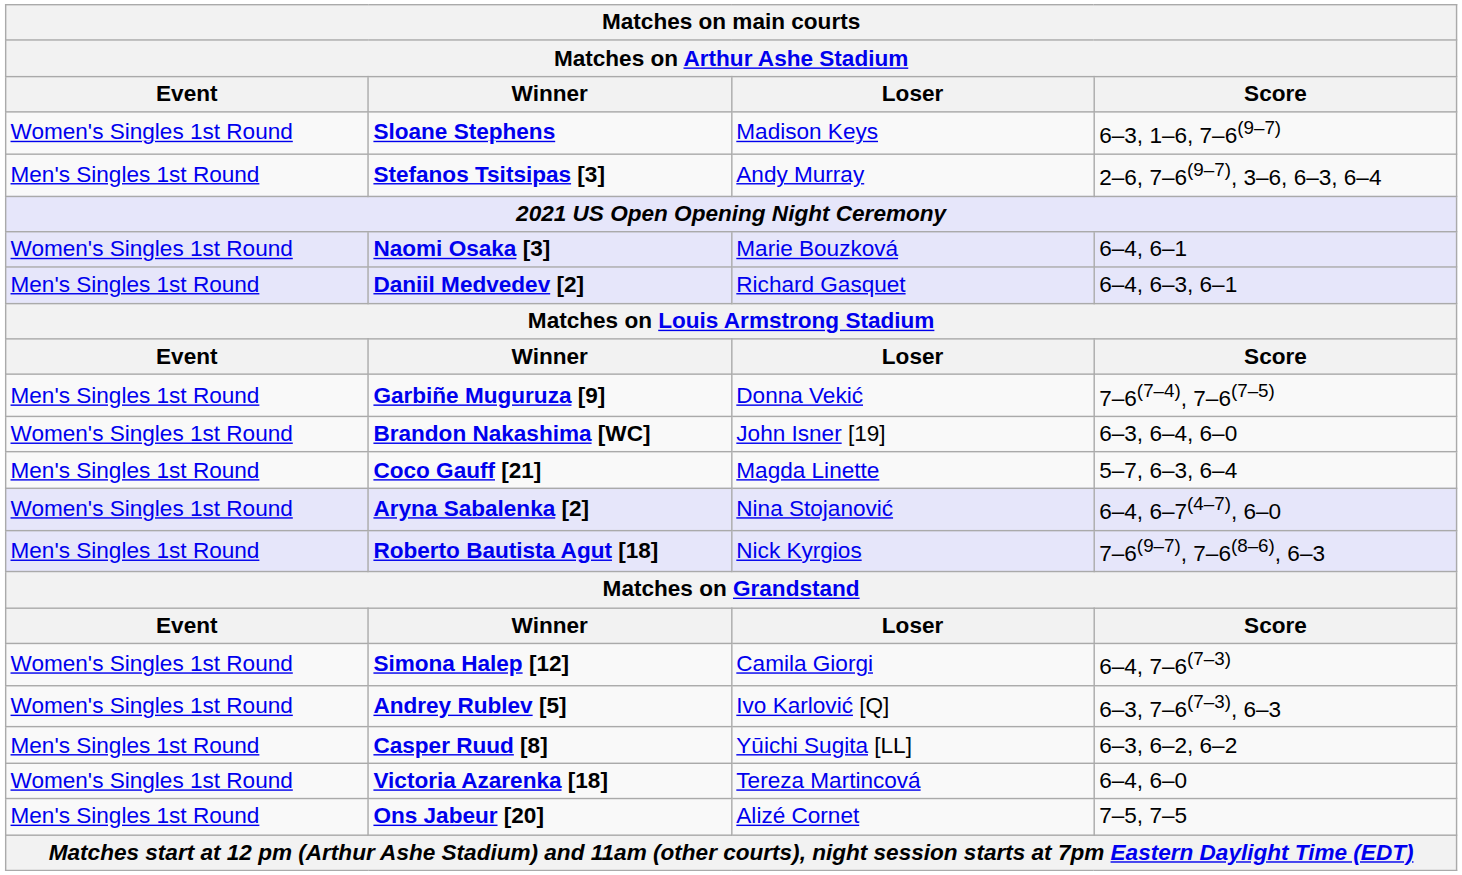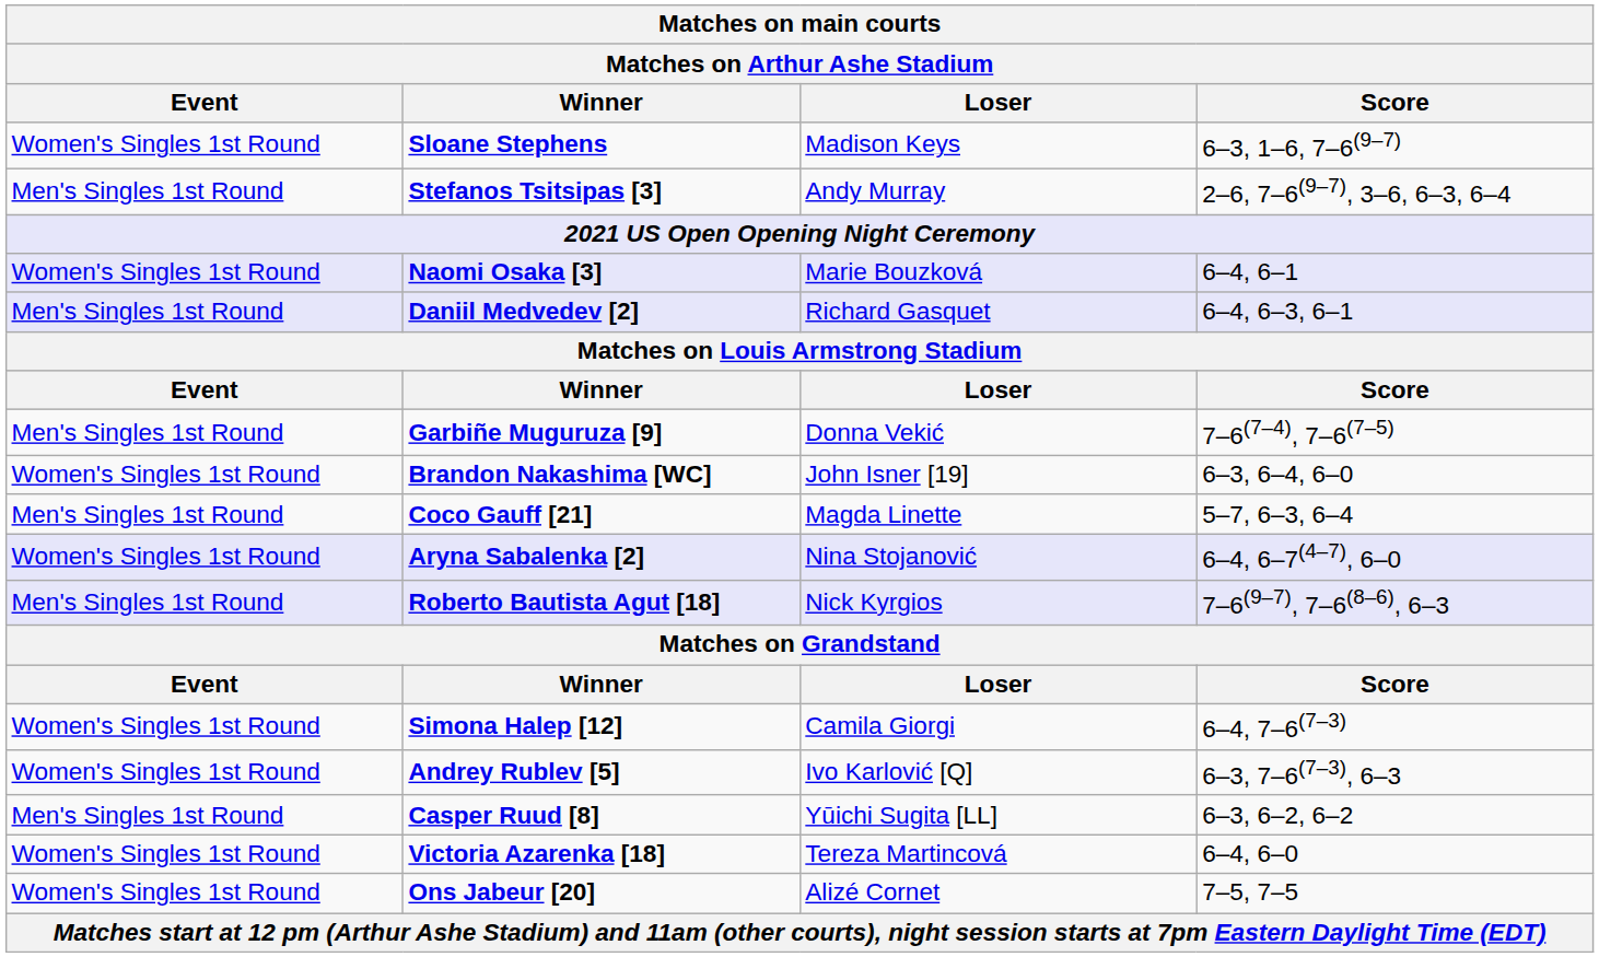Ons Jabeur [20] | Event: Men's Singles 1st Round -> Women's Singles 1st Round
